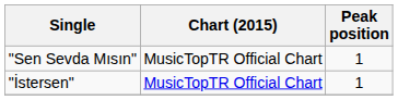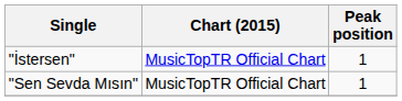rows swapped: "İstersen" <-> "Sen Sevda Mısın"
